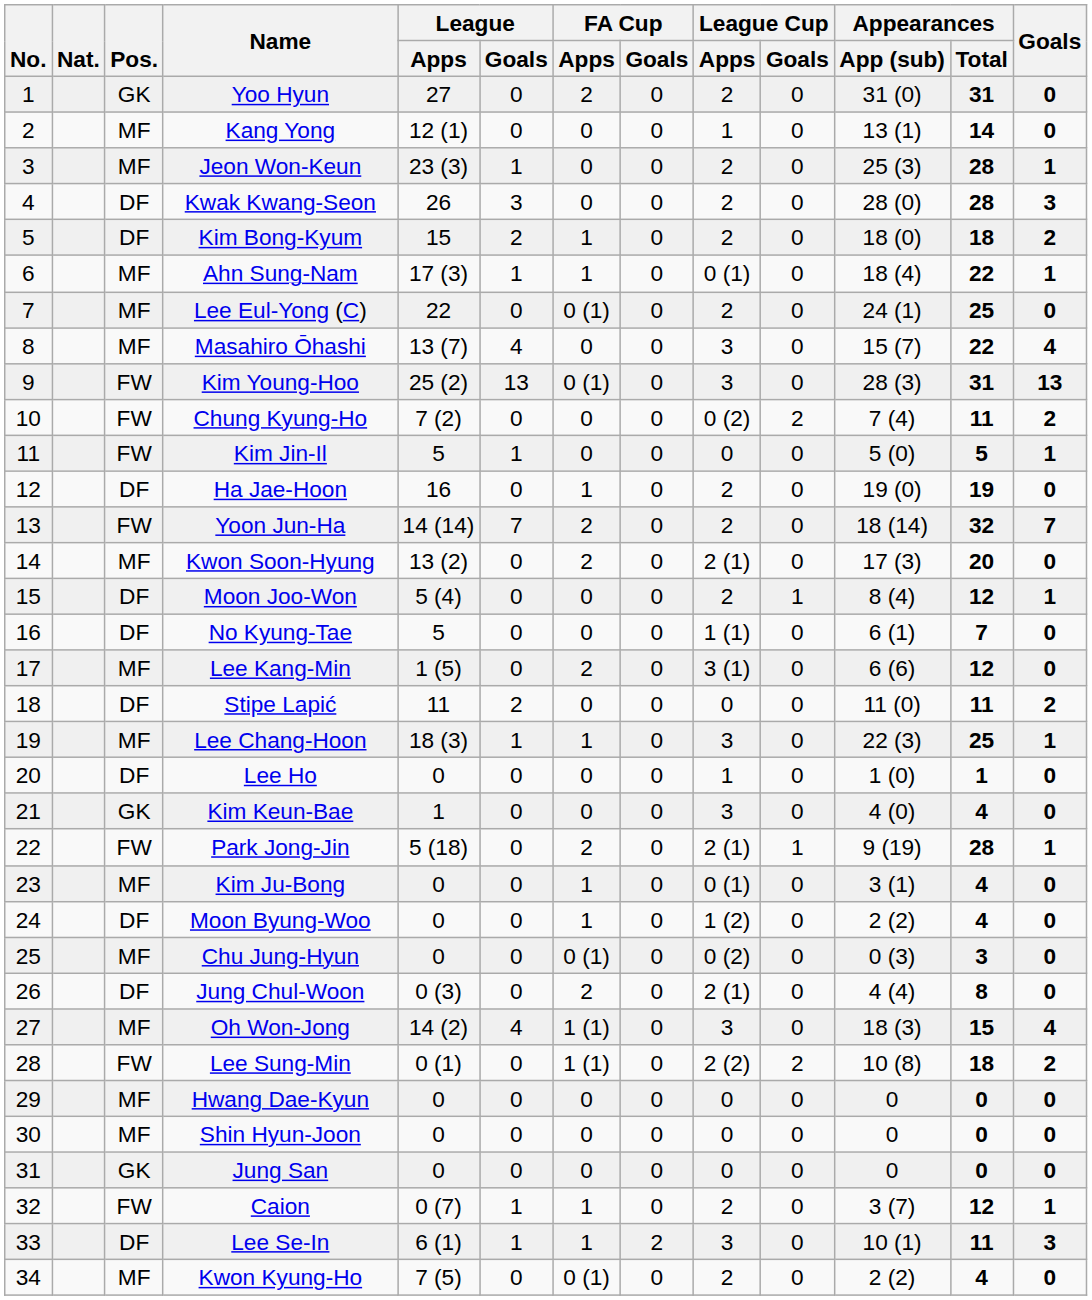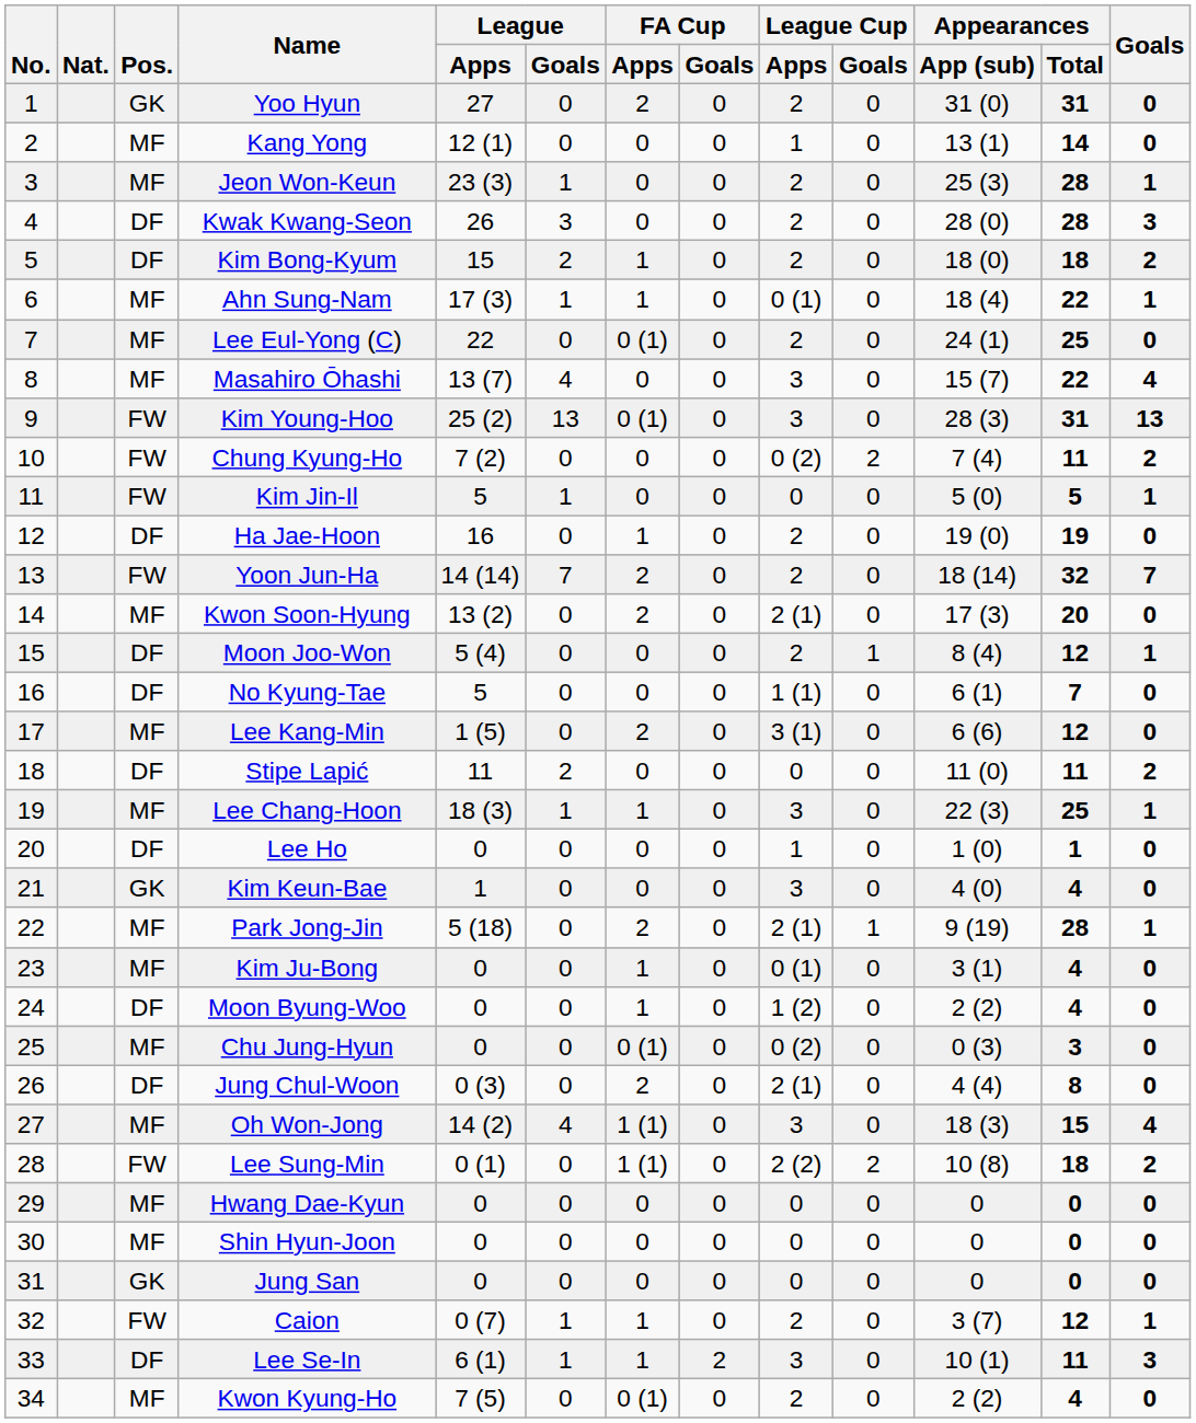Park Jong-Jin | Pos.: FW -> MF
